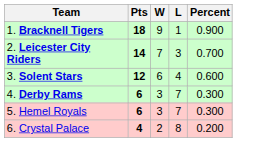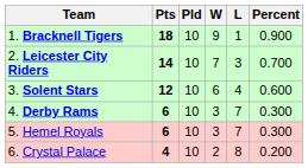+ column: Pld | 10 | 10 | 10 | 10 | 10 | 10
